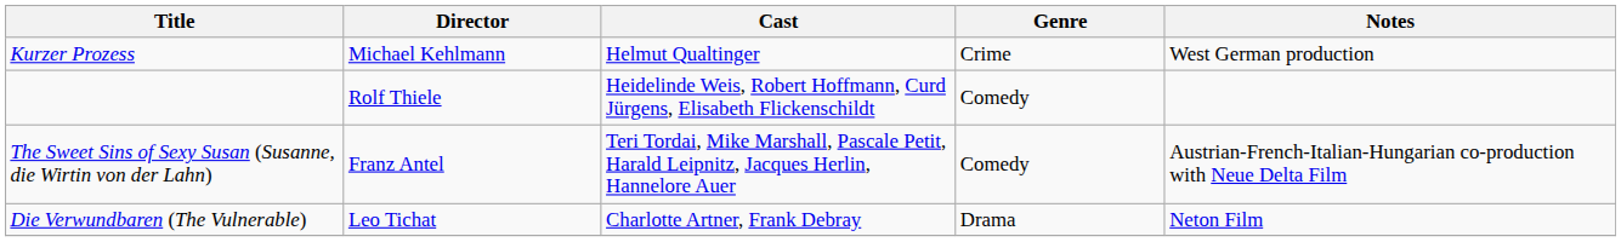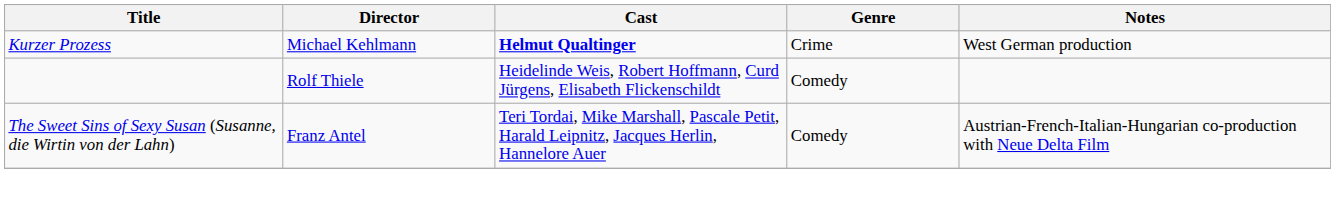Kurzer Prozess | Cast: normal -> bold
- row: Die Verwundbaren (The Vulnerable) | Leo Tichat | Charlotte Artner, Frank Debray | Drama | Neton Film
